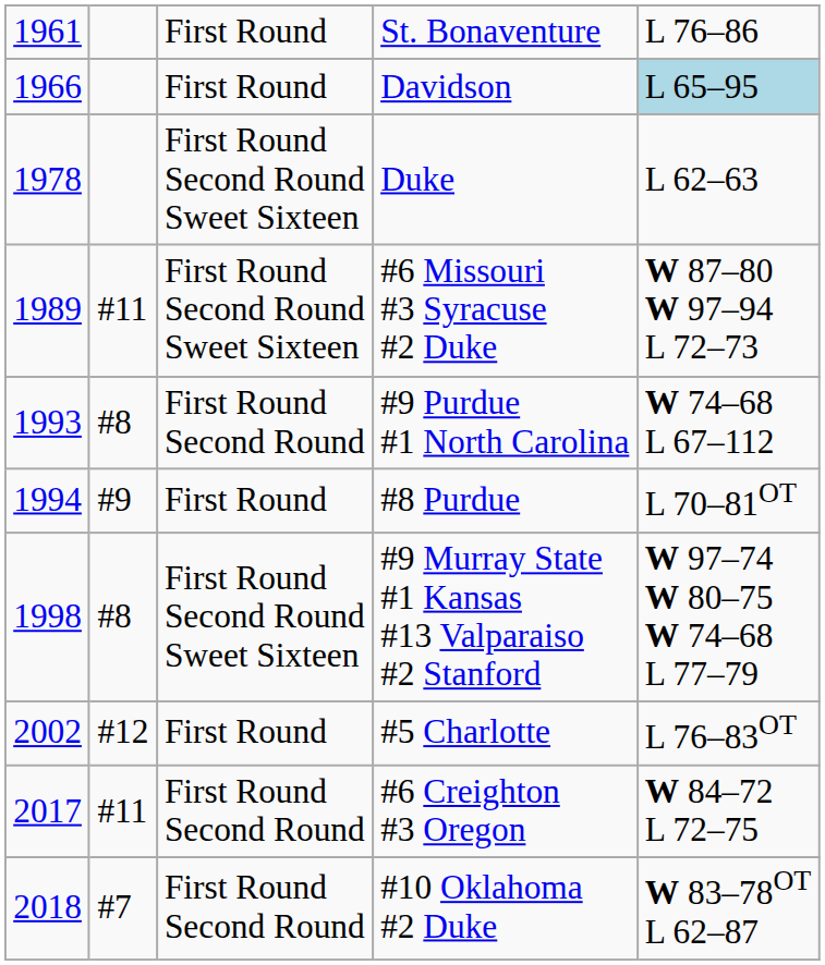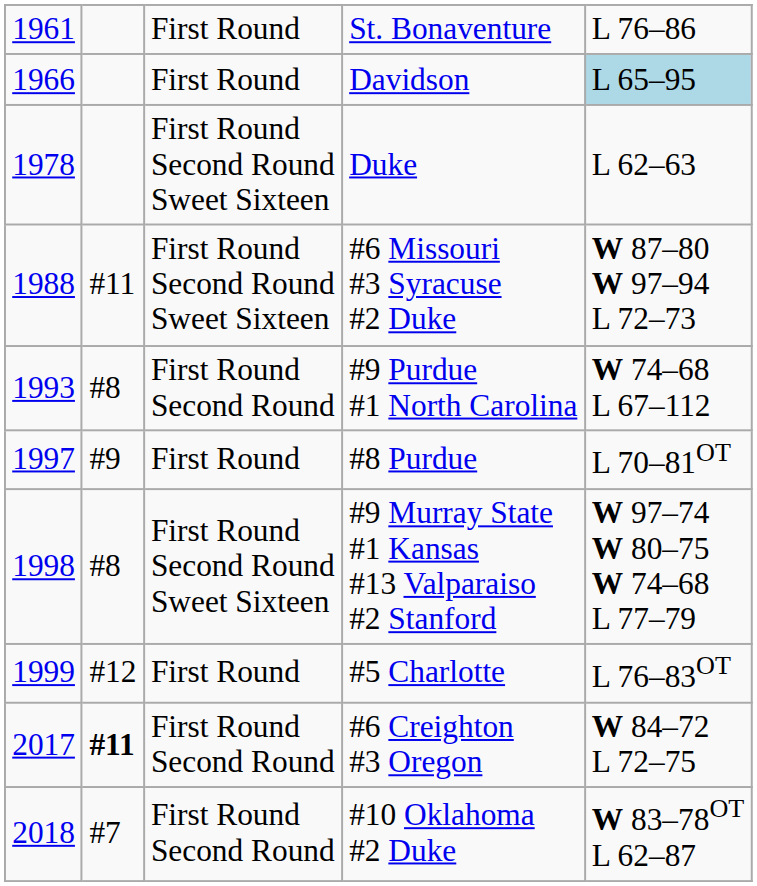#6 Missouri #3 Syracuse #2 Duke | column 1: 1989 -> 1988
#8 Purdue | column 1: 1994 -> 1997
#5 Charlotte | column 1: 2002 -> 1999
#6 Creighton #3 Oregon | column 2: normal -> bold
